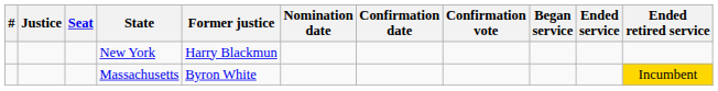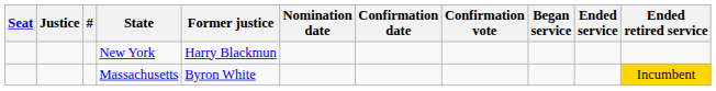columns swapped: # <-> Seat
